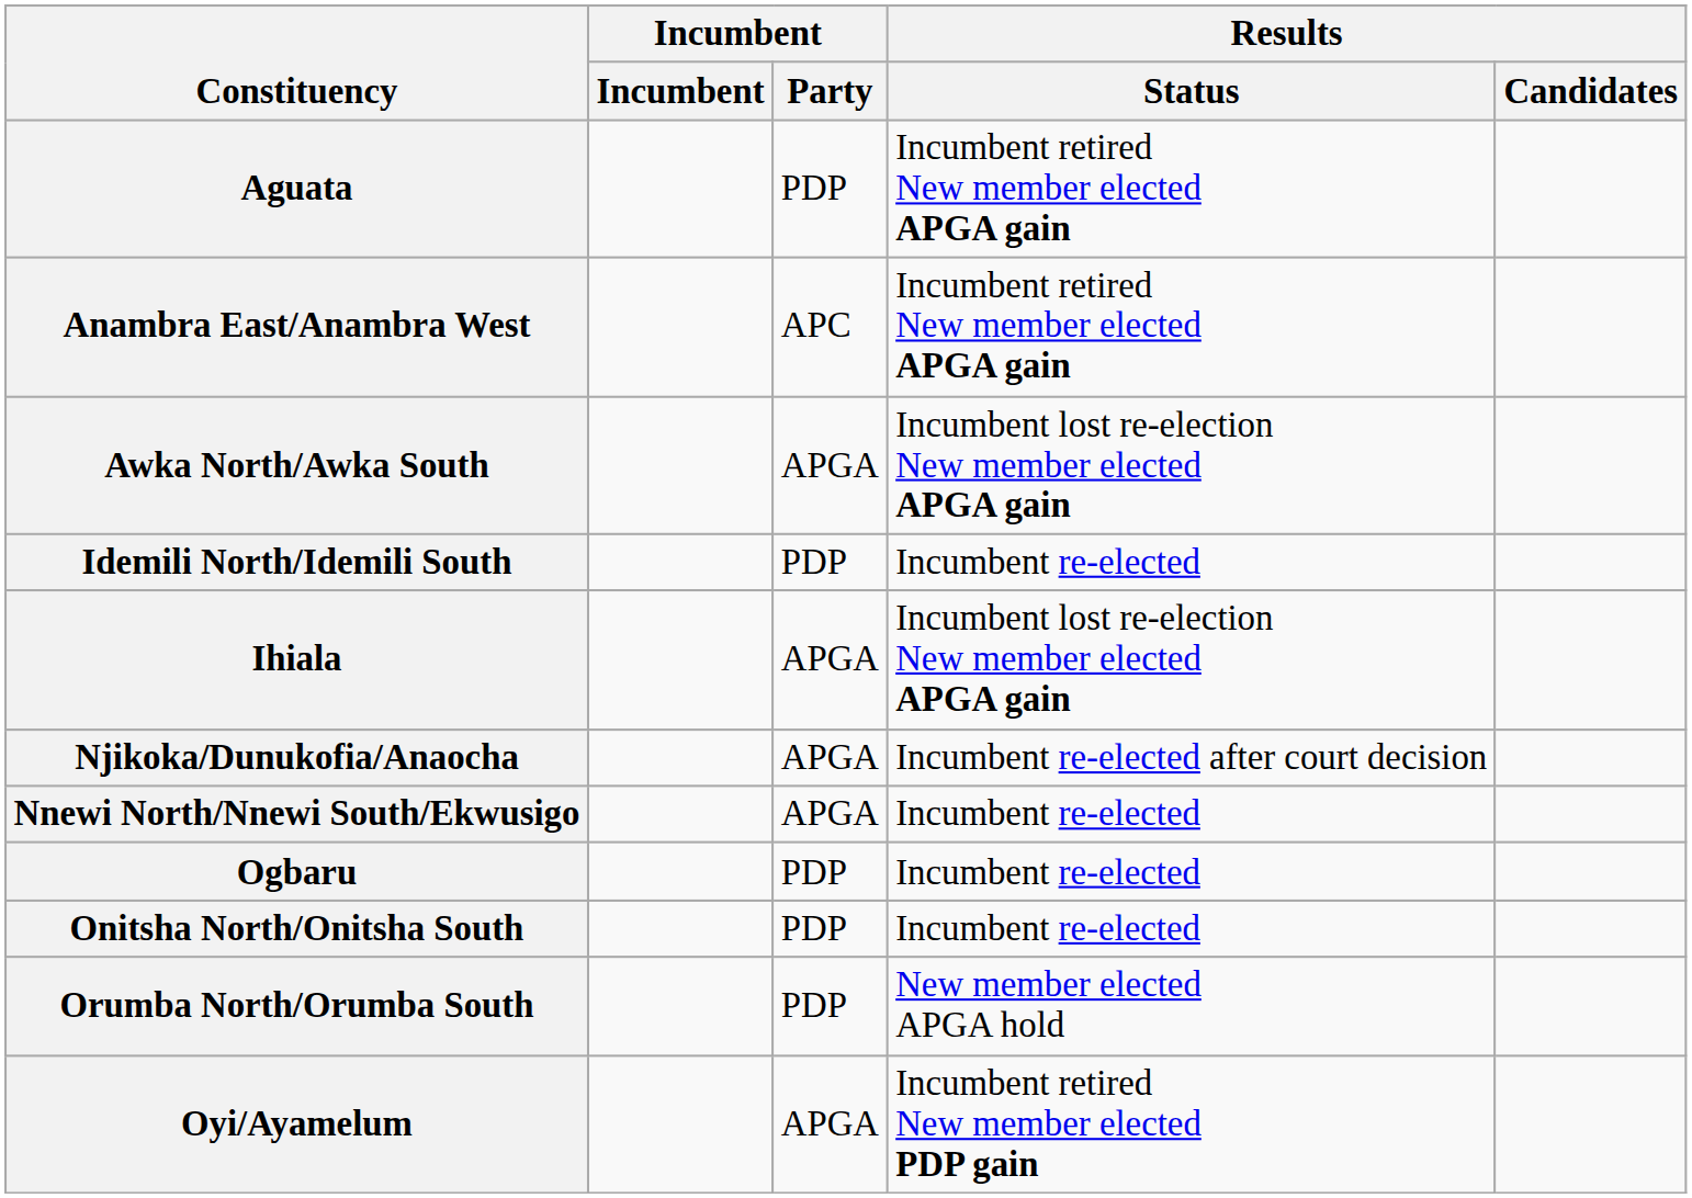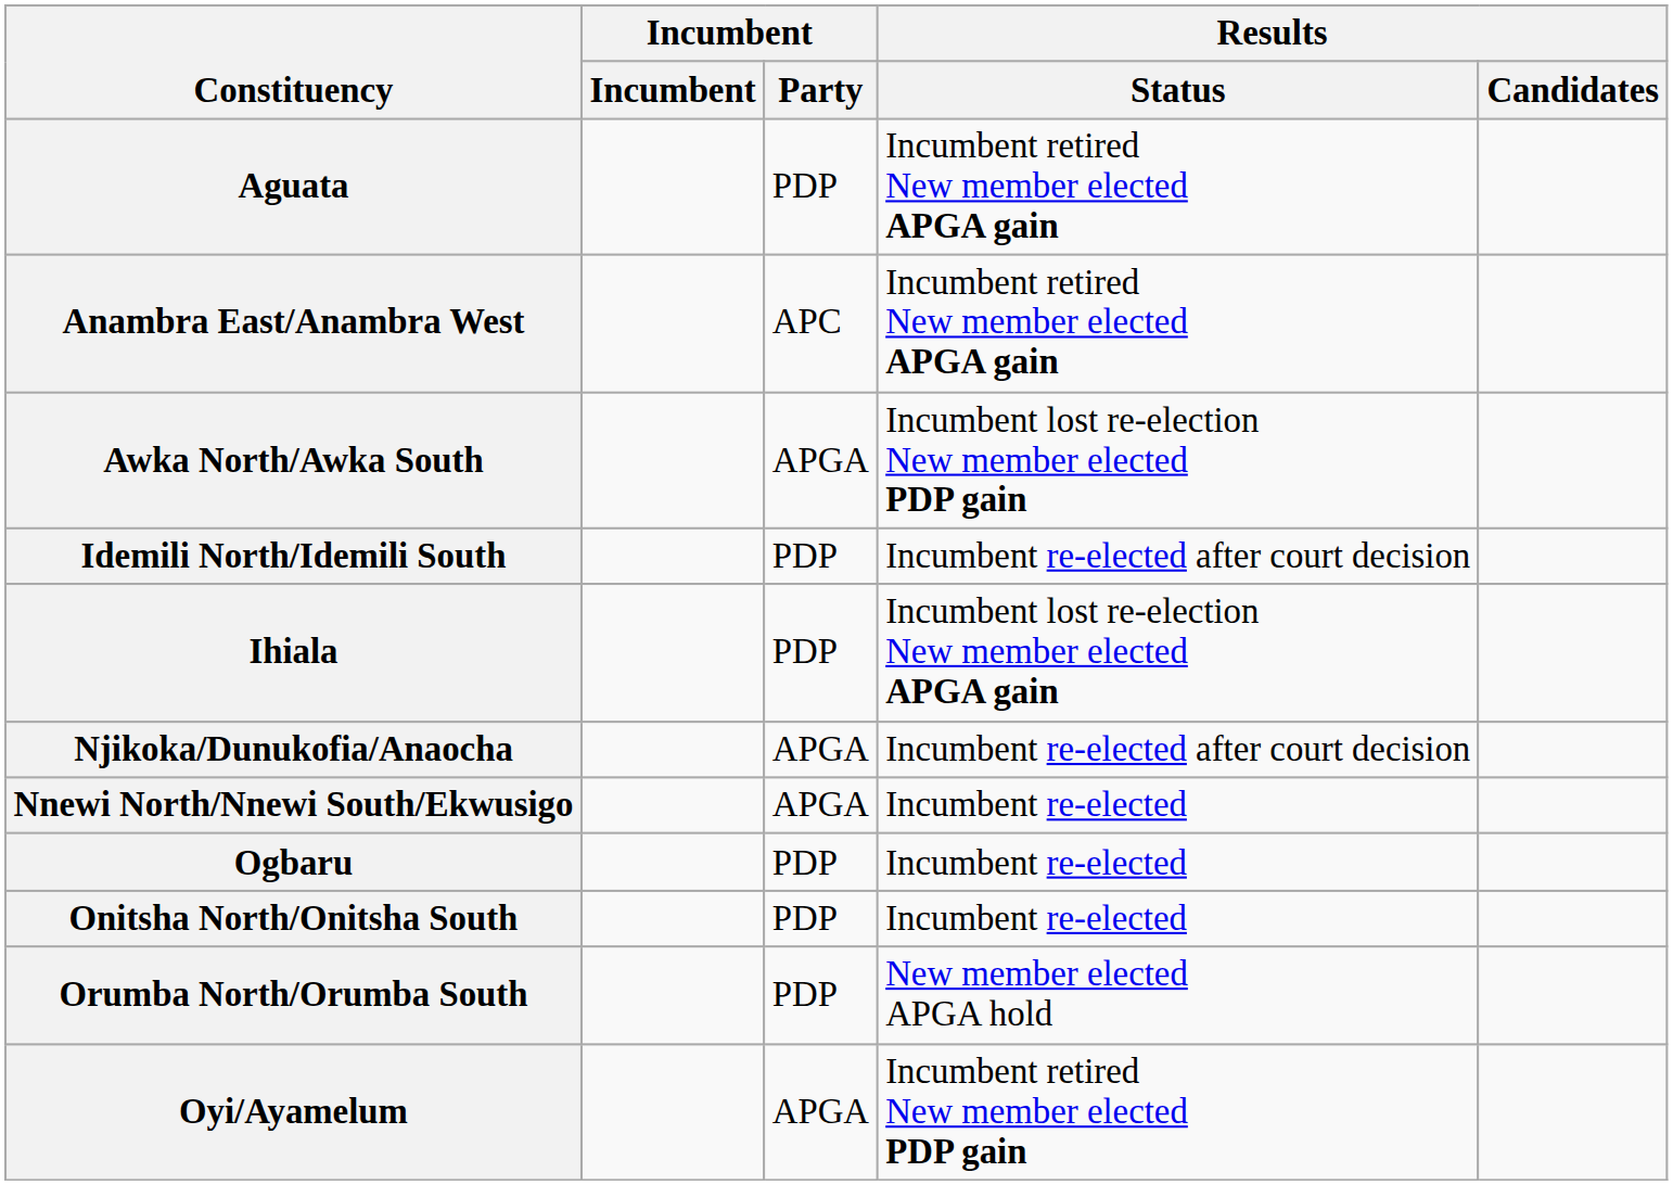Awka North/Awka South | Results / Status: Incumbent lost re-election New member elected APGA gain -> Incumbent lost re-election New member elected PDP gain
Idemili North/Idemili South | Results / Status: Incumbent re-elected -> Incumbent re-elected after court decision
Ihiala | Incumbent / Party: APGA -> PDP
